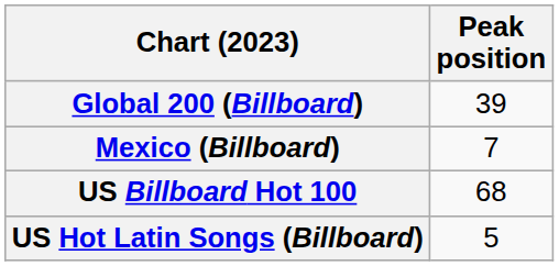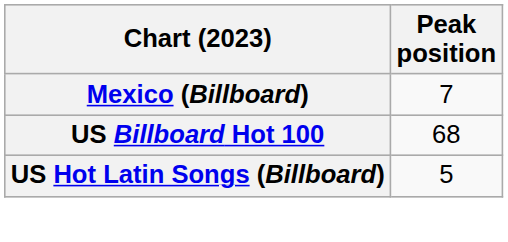- row: Global 200 (Billboard) | 39
